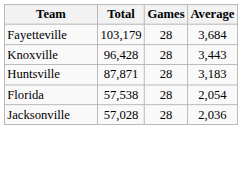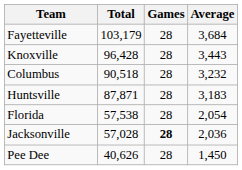+ row: Columbus | 90,518 | 28 | 3,232
Jacksonville | Games: normal -> bold
+ row: Pee Dee | 40,626 | 28 | 1,450
